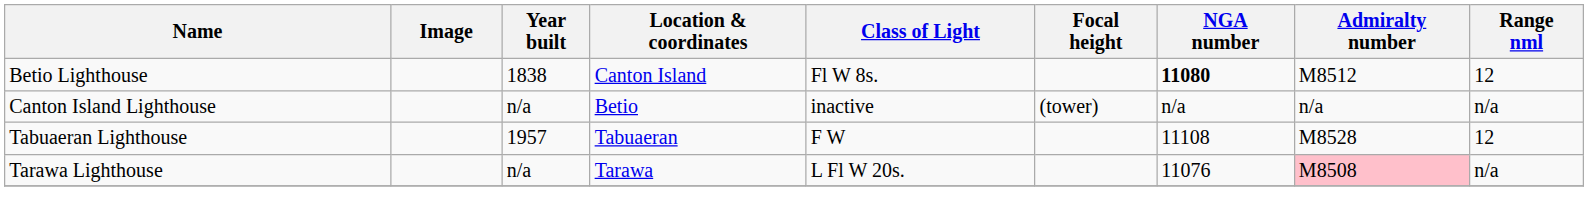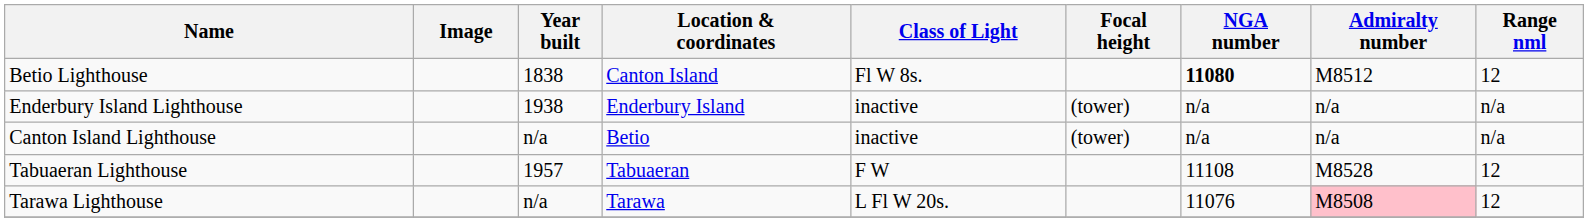+ row: Enderbury Island Lighthouse | 1938 | Enderbury Island | inactive | (tower) | n/a | n/a | n/a
Tarawa Lighthouse | Range nml: n/a -> 12
